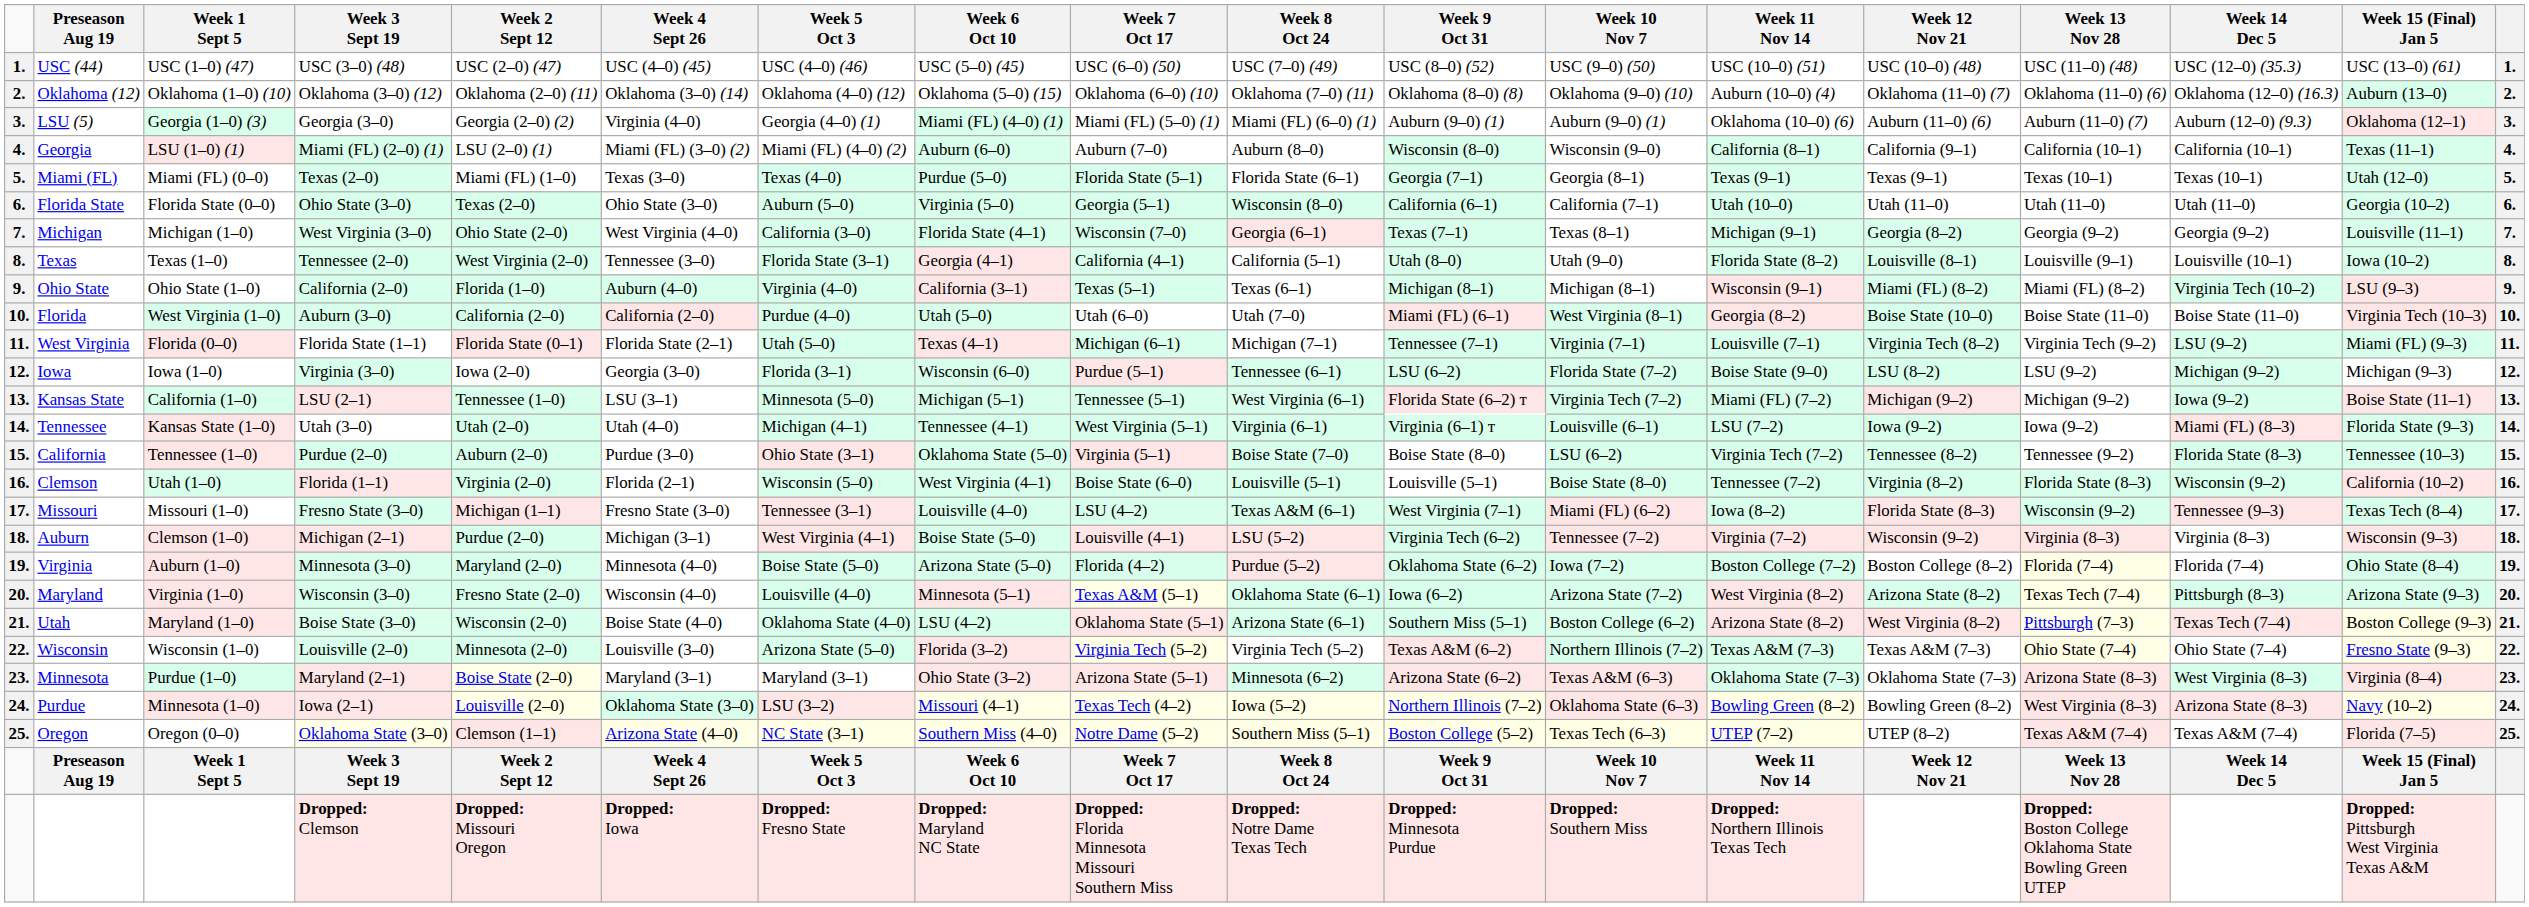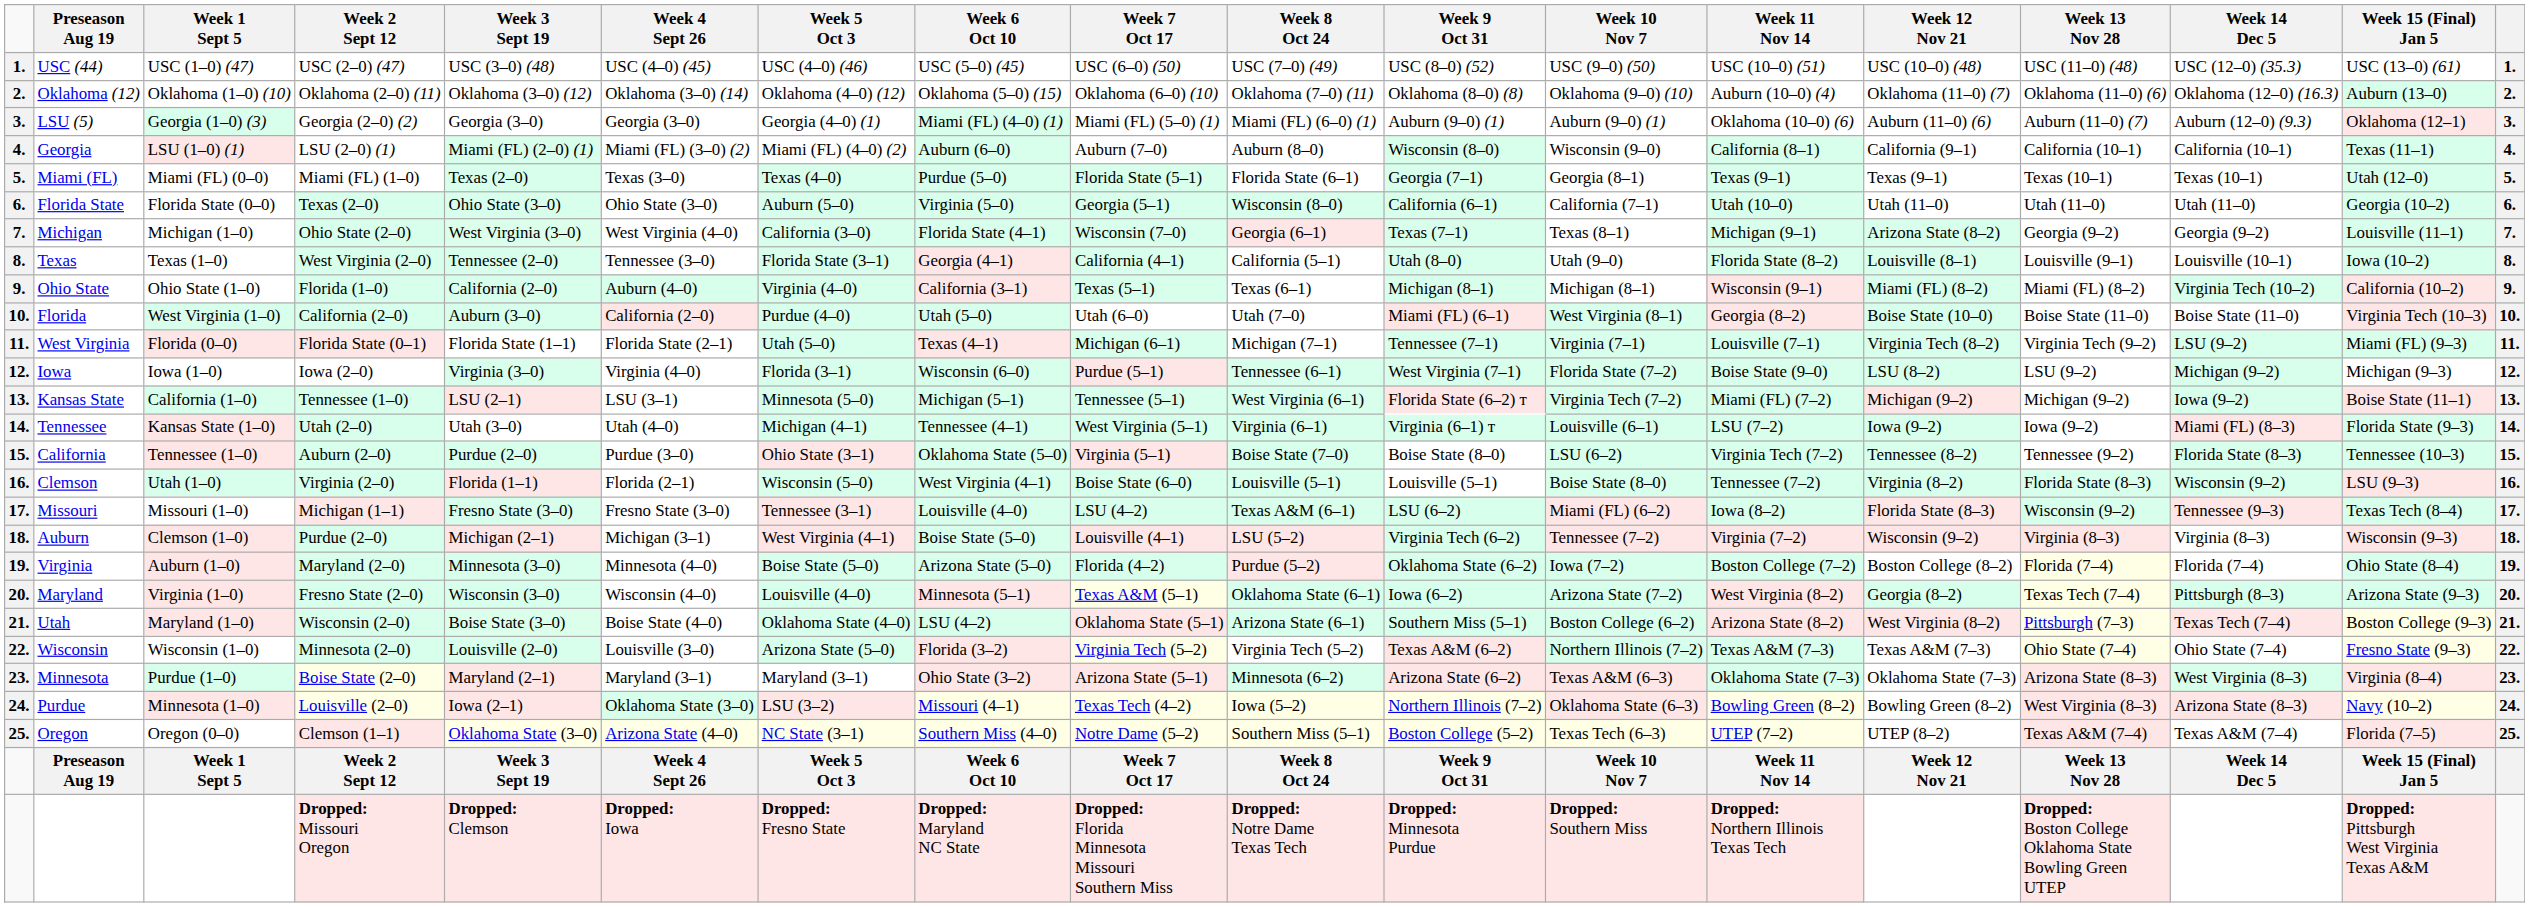columns swapped: Week 2 Sept 12 <-> Week 3 Sept 19
LSU (5) | Week 4 Sept 26: Virginia (4–0) -> Georgia (3–0)
Michigan | Week 12 Nov 21: Georgia (8–2) -> Arizona State (8–2)
Ohio State | Week 15 (Final) Jan 5: LSU (9–3) -> California (10–2)
Iowa | Week 4 Sept 26: Georgia (3–0) -> Virginia (4–0)
Iowa | Week 9 Oct 31: LSU (6–2) -> West Virginia (7–1)
Clemson | Week 15 (Final) Jan 5: California (10–2) -> LSU (9–3)
Missouri | Week 9 Oct 31: West Virginia (7–1) -> LSU (6–2)
Maryland | Week 12 Nov 21: Arizona State (8–2) -> Georgia (8–2)
